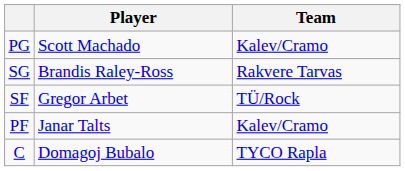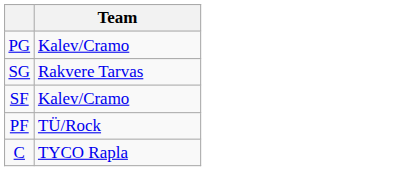- column: Player | Scott Machado | Brandis Raley-Ross | Gregor Arbet | Janar Talts | Domagoj Bubalo
SF | Team: TÜ/Rock -> Kalev/Cramo
PF | Team: Kalev/Cramo -> TÜ/Rock
